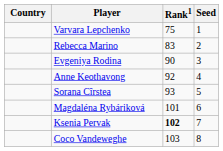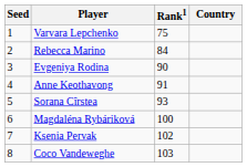columns swapped: Country <-> Seed
Rebecca Marino | Rank1: 83 -> 84
Anne Keothavong | Rank1: 92 -> 91
Magdaléna Rybáriková | Rank1: 101 -> 100
Ksenia Pervak | Rank1: bold -> normal
